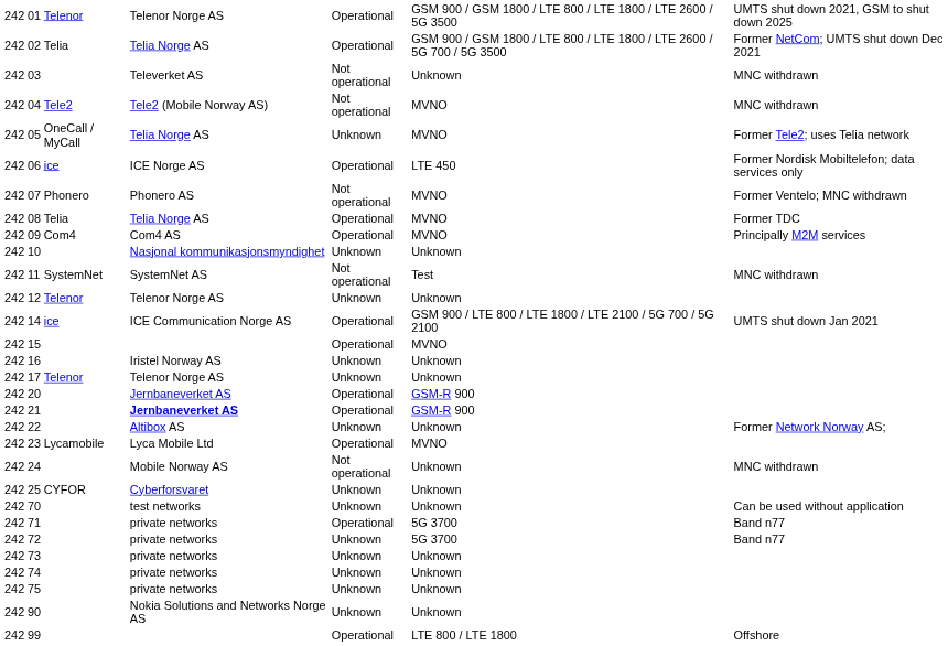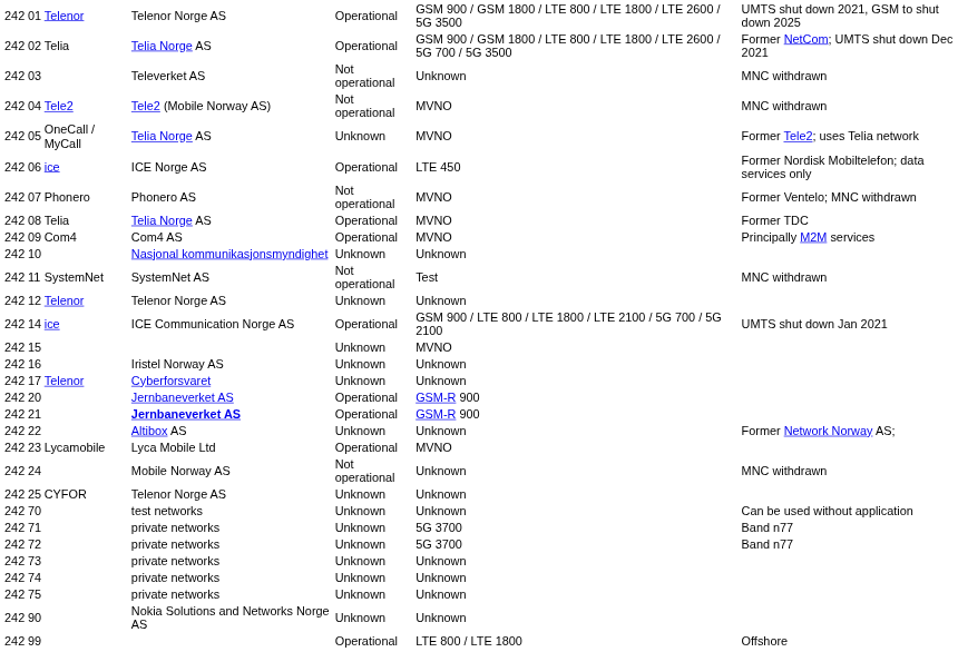15 | column 5: Operational -> Unknown
17 | column 4: Telenor Norge AS -> Cyberforsvaret
25 | column 4: Cyberforsvaret -> Telenor Norge AS
71 | column 5: Operational -> Unknown
